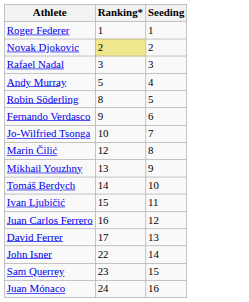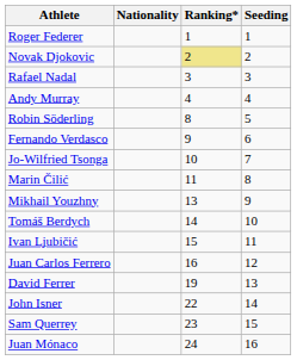+ column: Nationality
Andy Murray | Ranking*: 5 -> 4
Marin Čilić | Ranking*: 12 -> 11
David Ferrer | Ranking*: 17 -> 19
